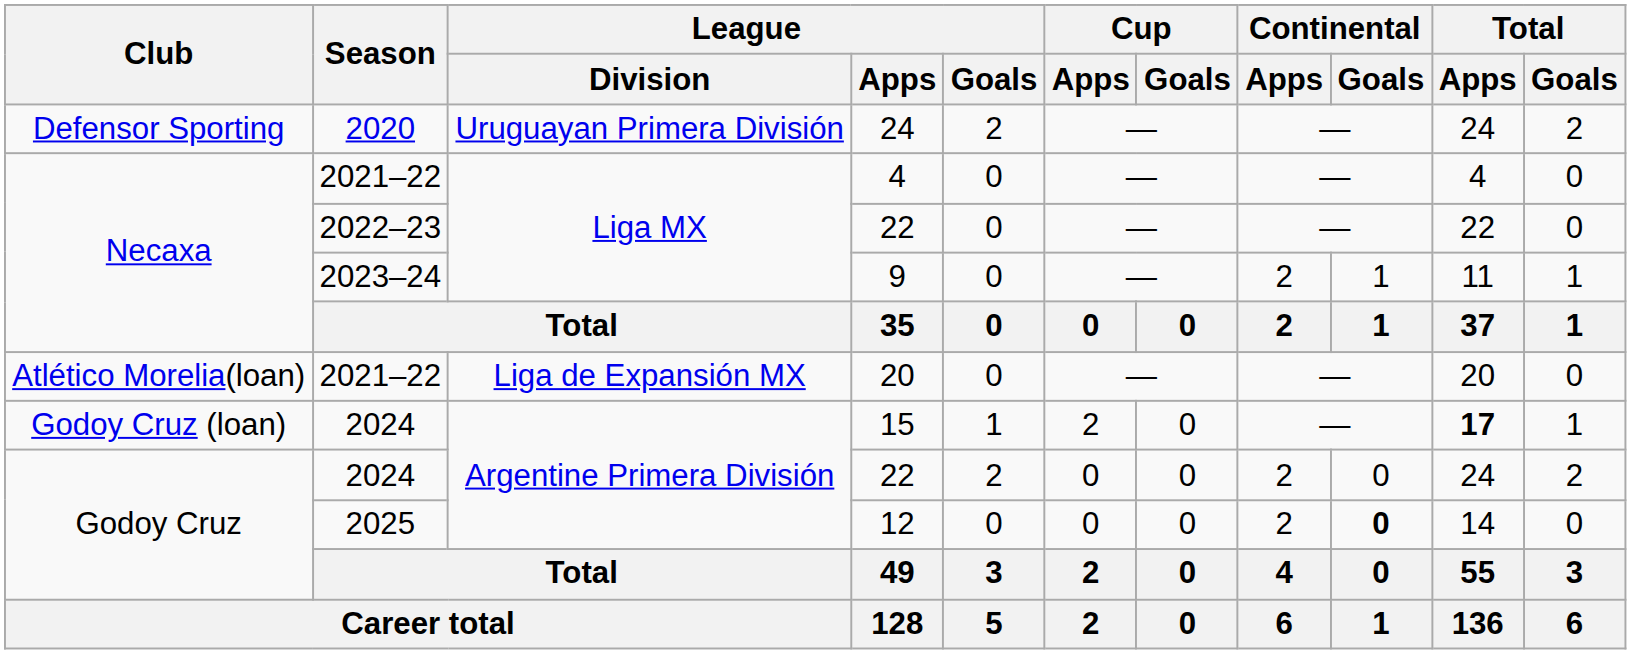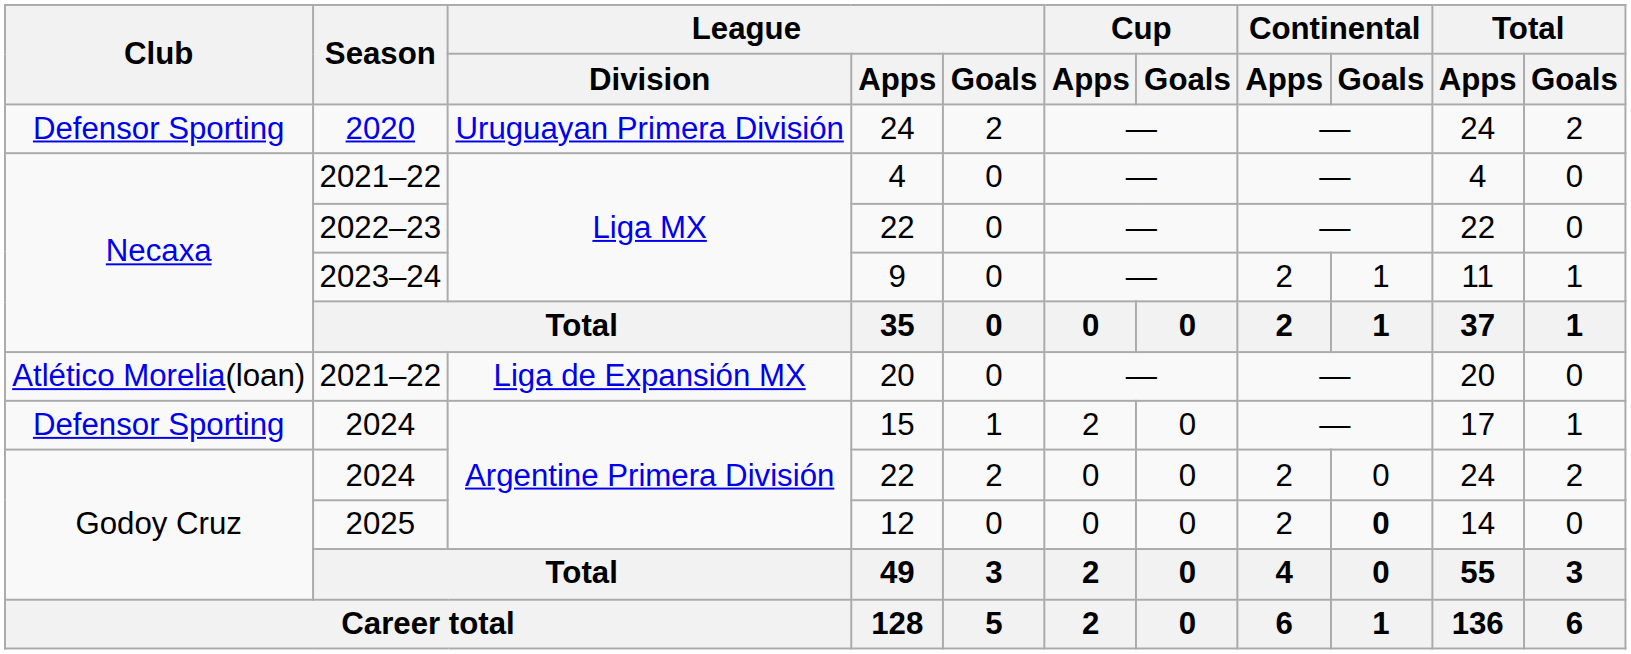15 | Club: Godoy Cruz (loan) -> Defensor Sporting
15 | Total / Apps: bold -> normal
